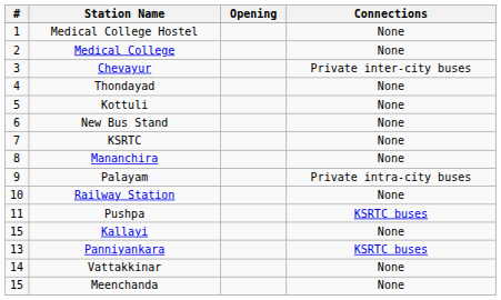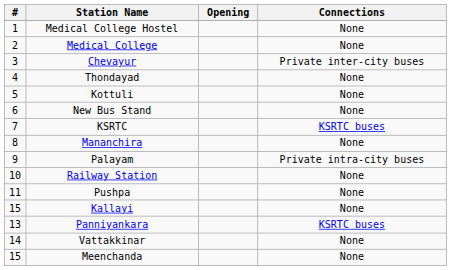KSRTC | Connections: None -> KSRTC buses
Pushpa | Connections: KSRTC buses -> None
